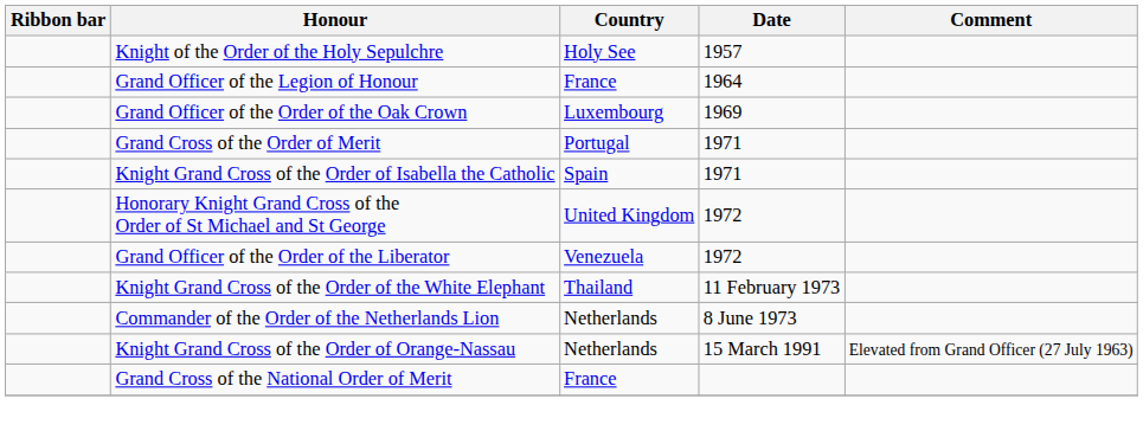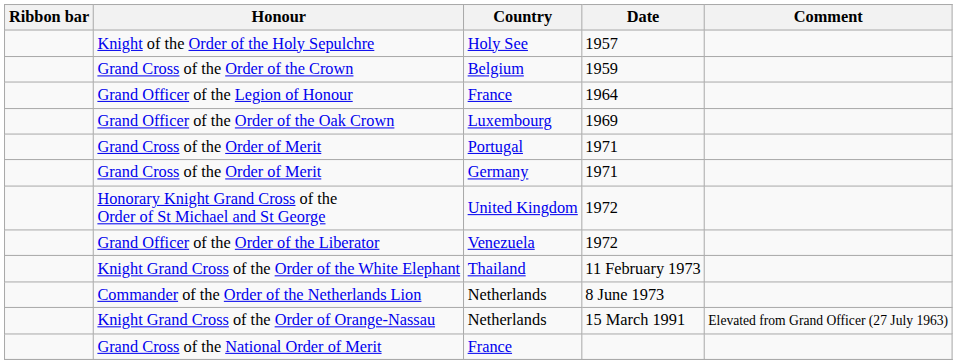+ row: Grand Cross of the Order of the Crown | Belgium | 1959
- row: Knight Grand Cross of the Order of Isabella the Catholic | Spain | 1971
+ row: Grand Cross of the Order of Merit | Germany | 1971
